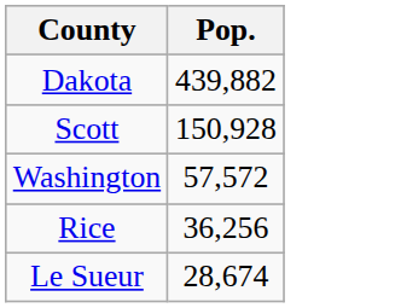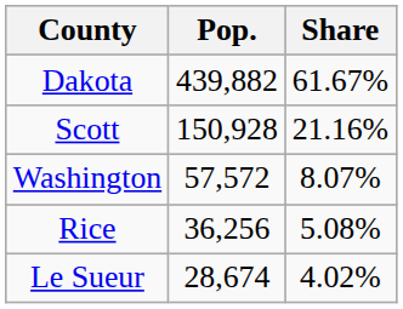+ column: Share | 61.67% | 21.16% | 8.07% | 5.08% | 4.02%
